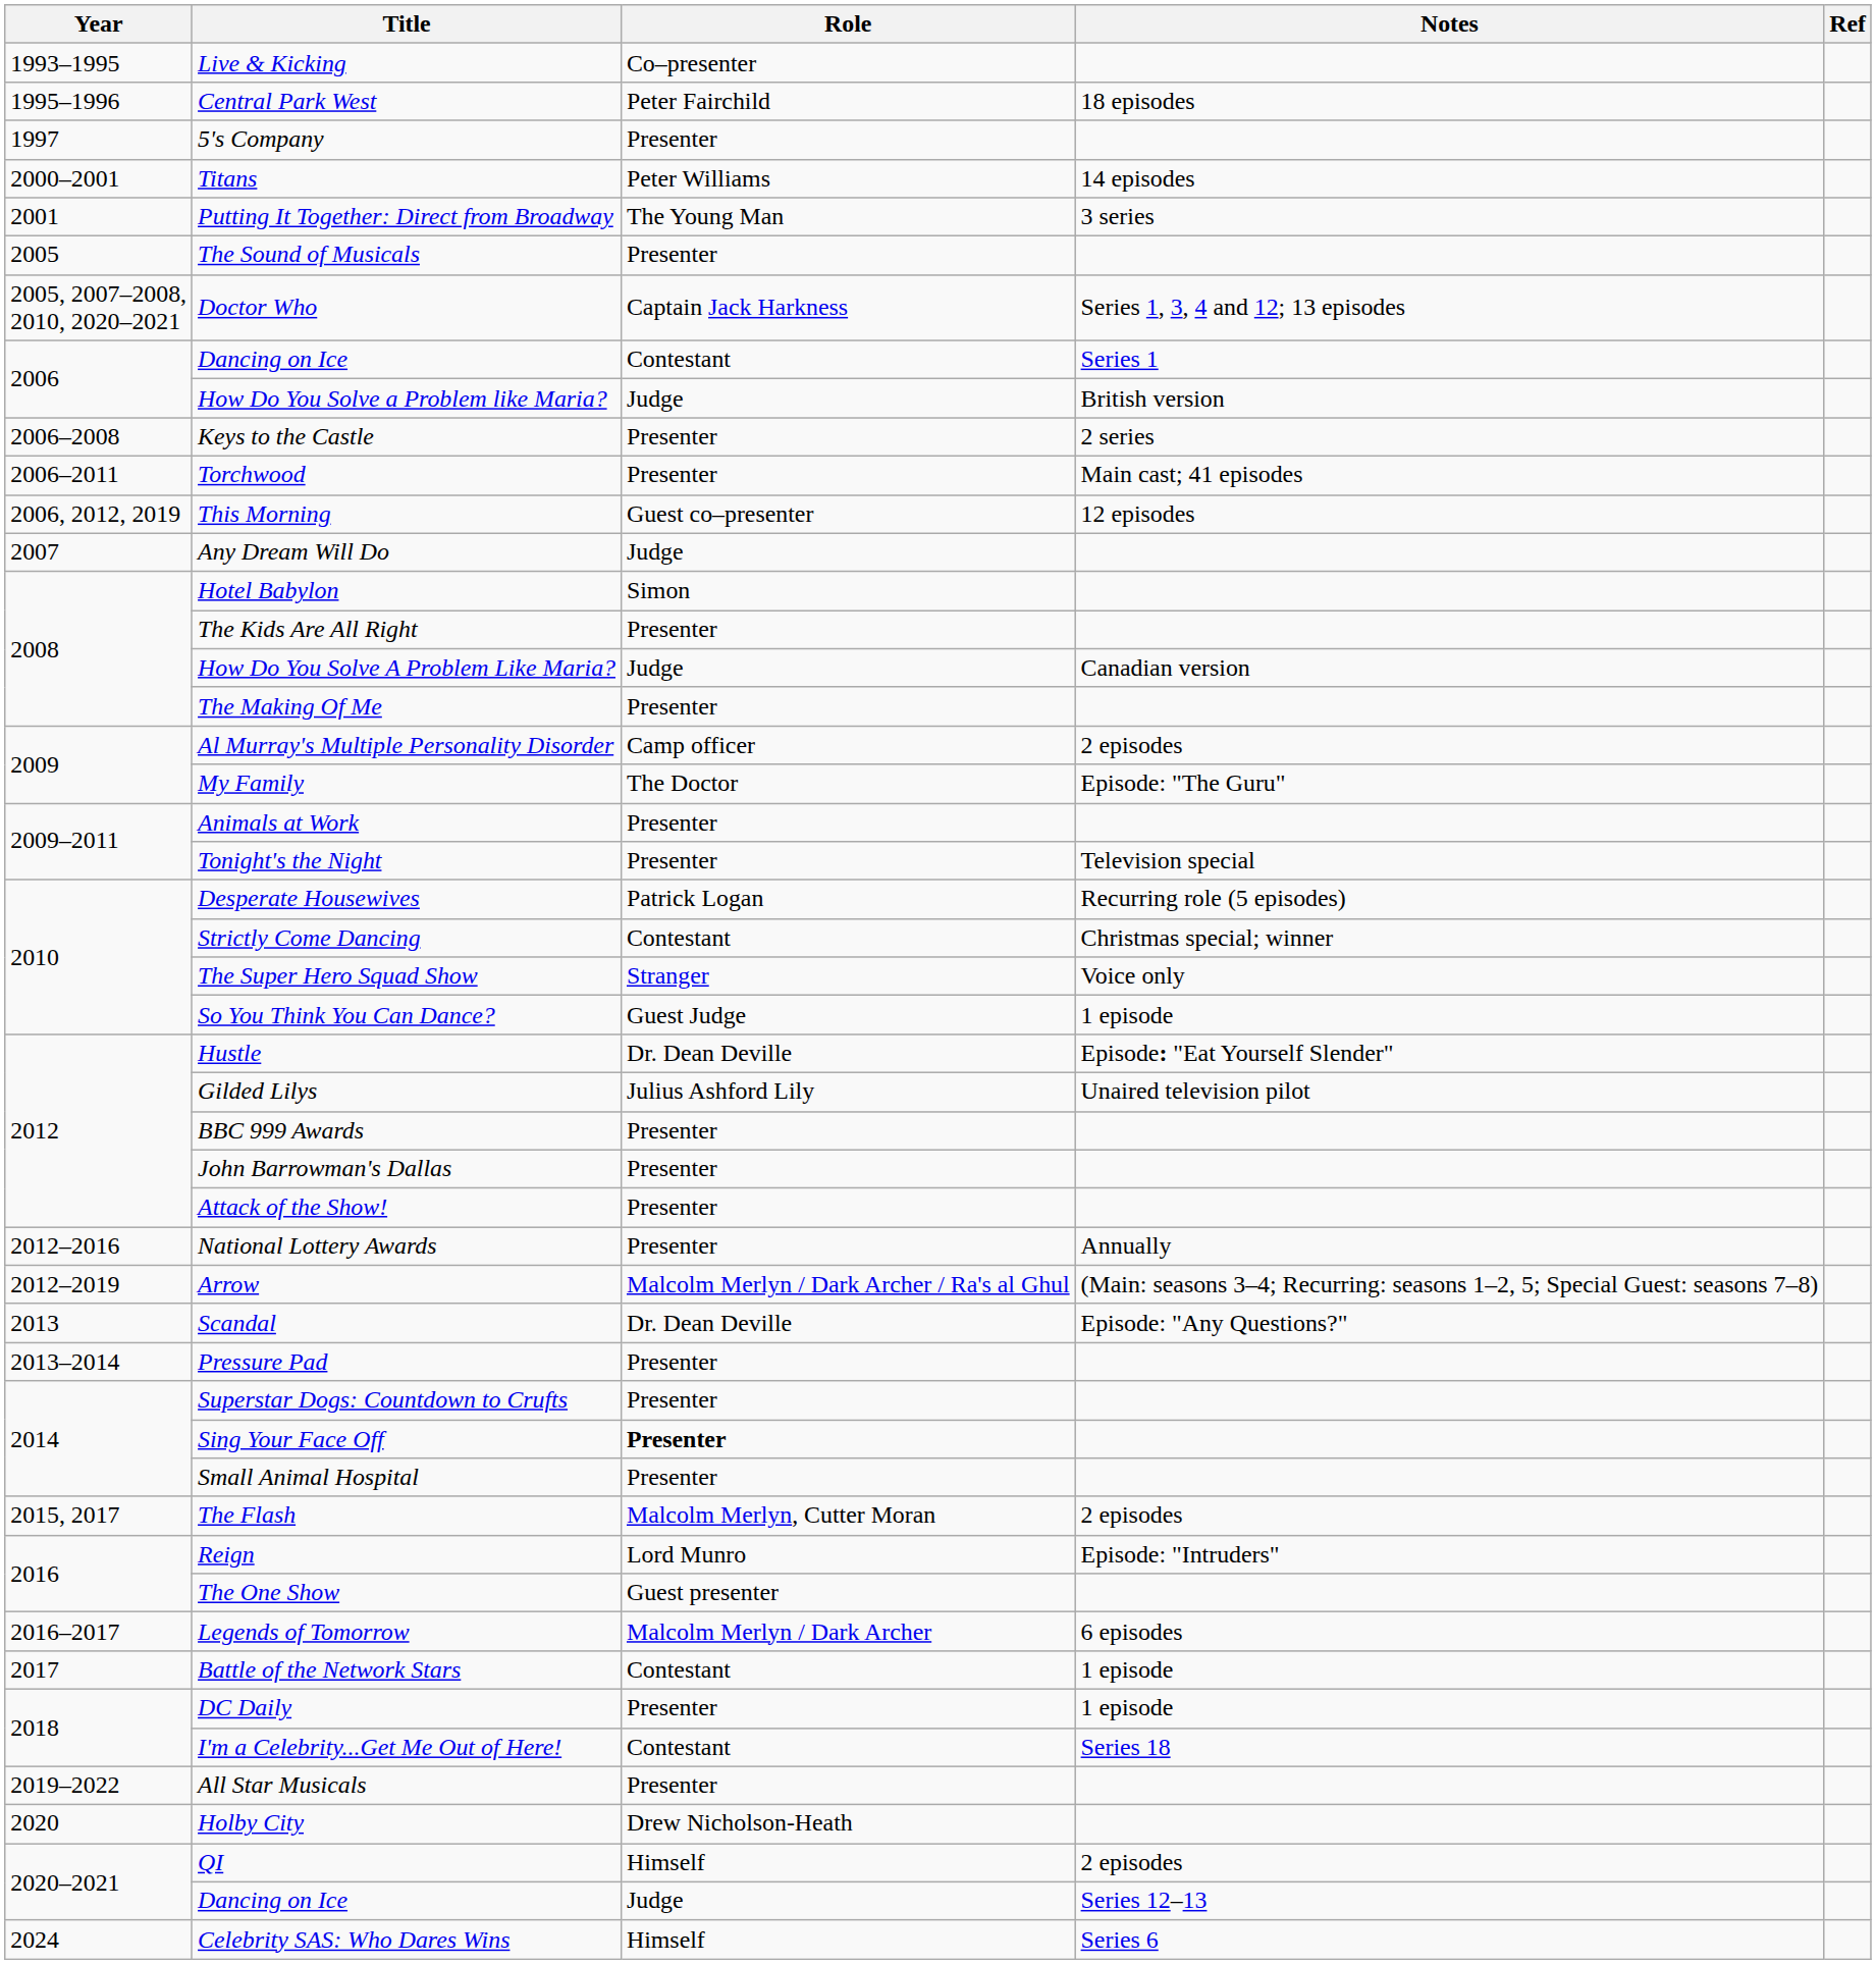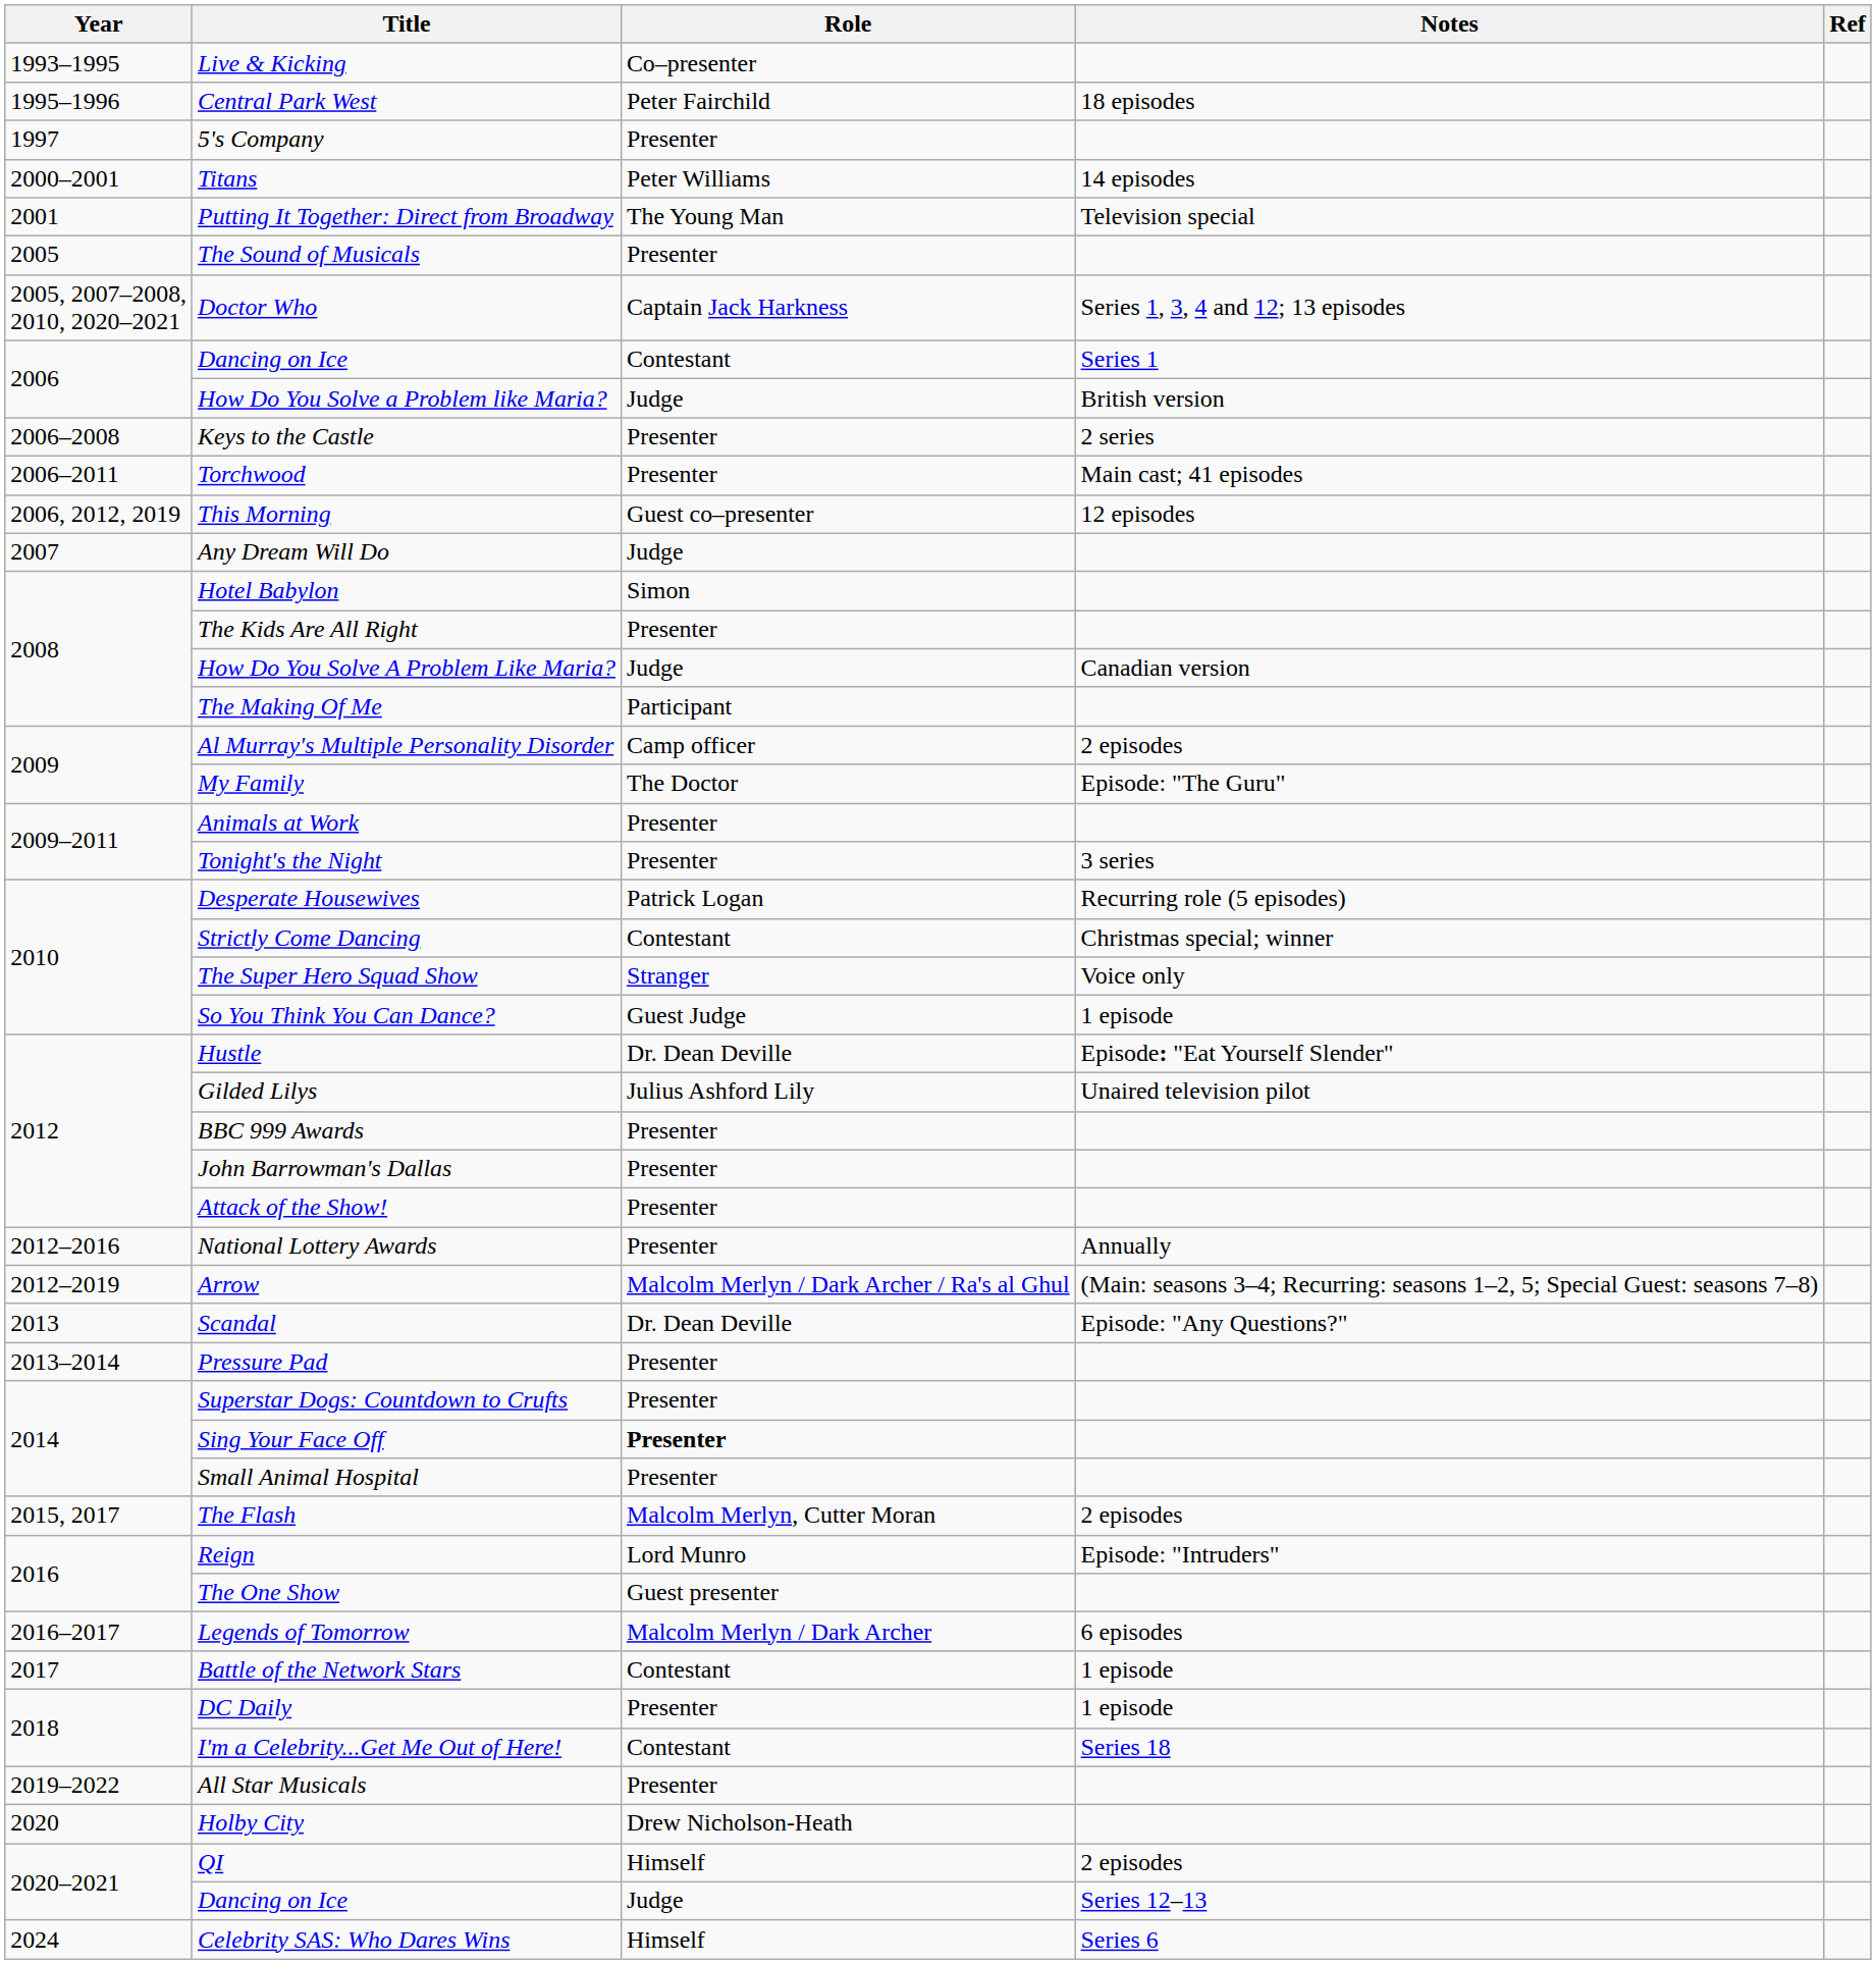Putting It Together: Direct from Broadway | Notes: 3 series -> Television special
The Making Of Me | Role: Presenter -> Participant
Tonight's the Night | Notes: Television special -> 3 series
